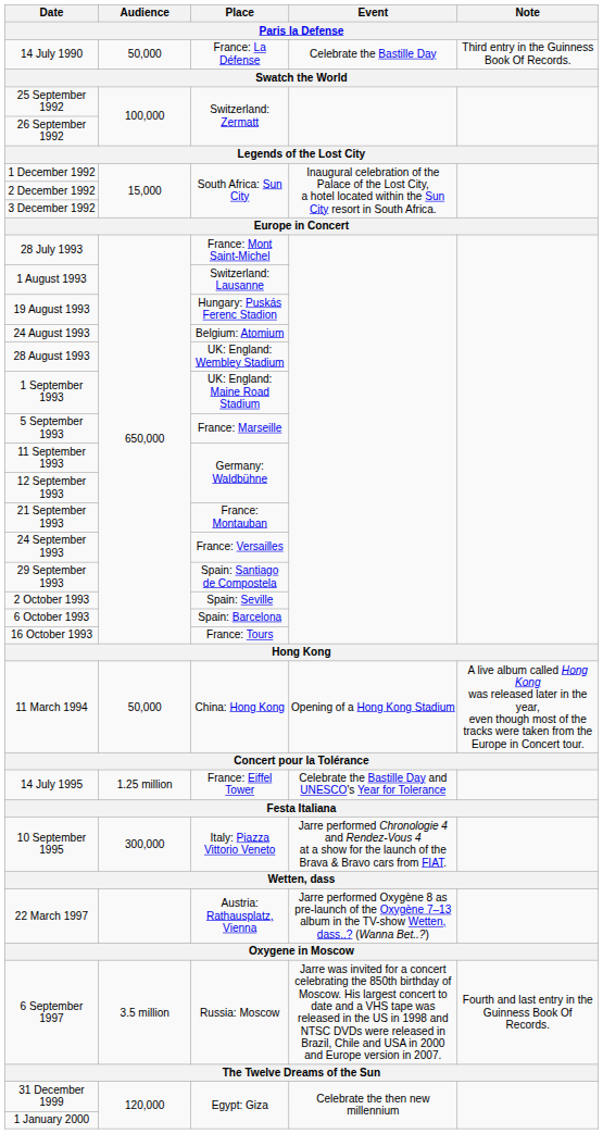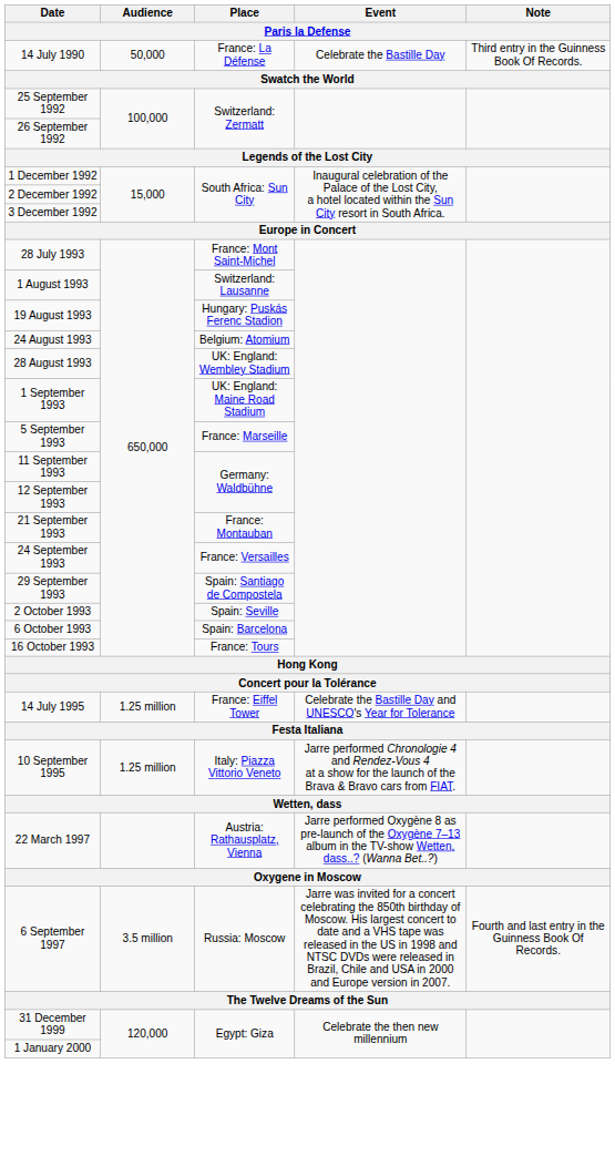- row: 11 March 1994 | 50,000 | China: Hong Kong | Opening of a Hong Kong Stadium | A live album called Hong Kong was released later in the year, even though most of the tracks were taken from the Europe in Concert tour.
10 September 1995 | Audience: 300,000 -> 1.25 million
